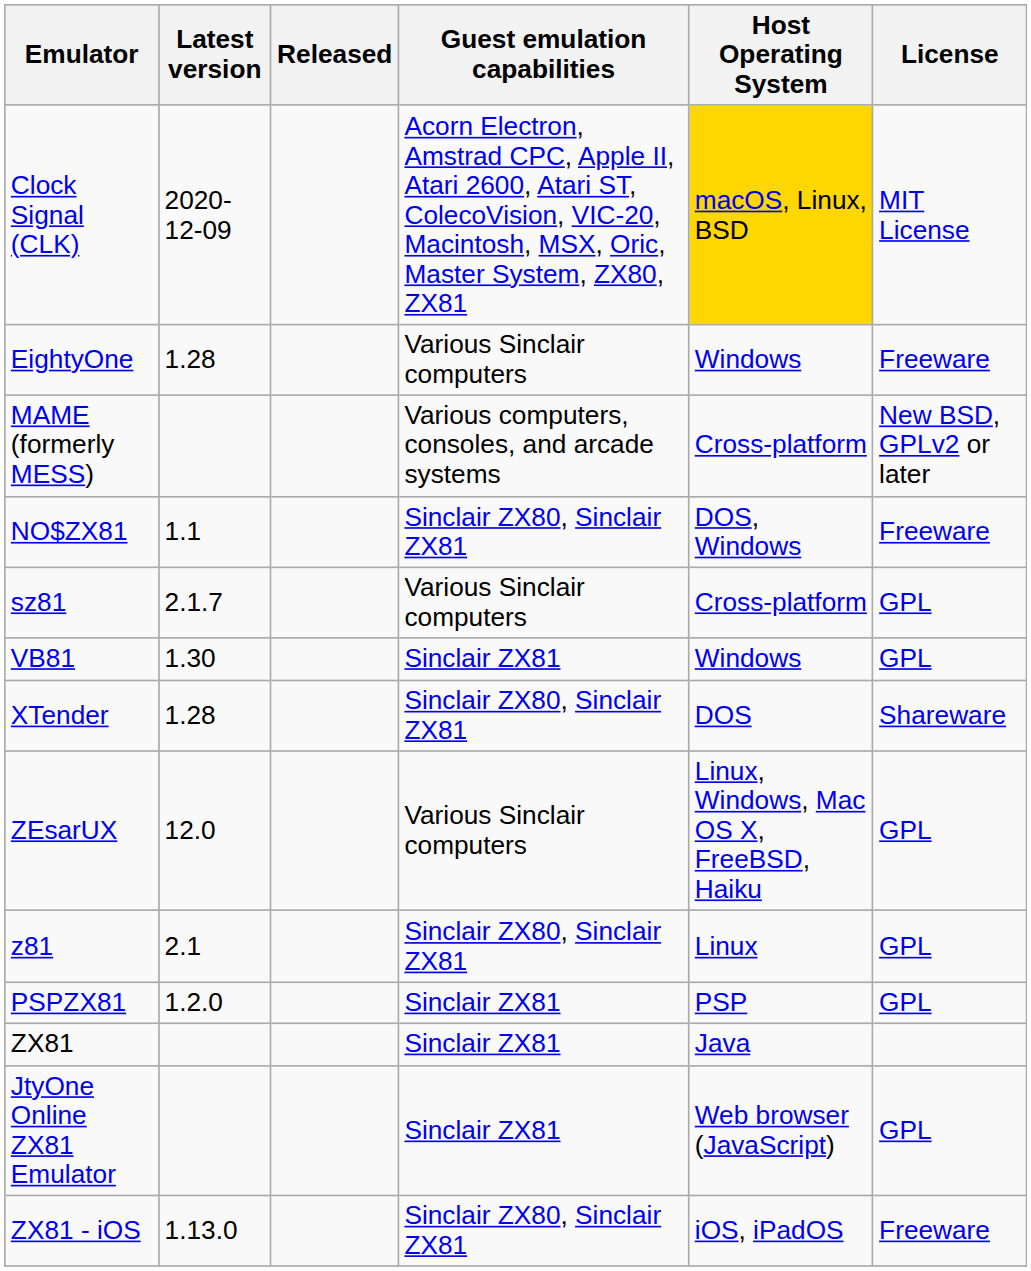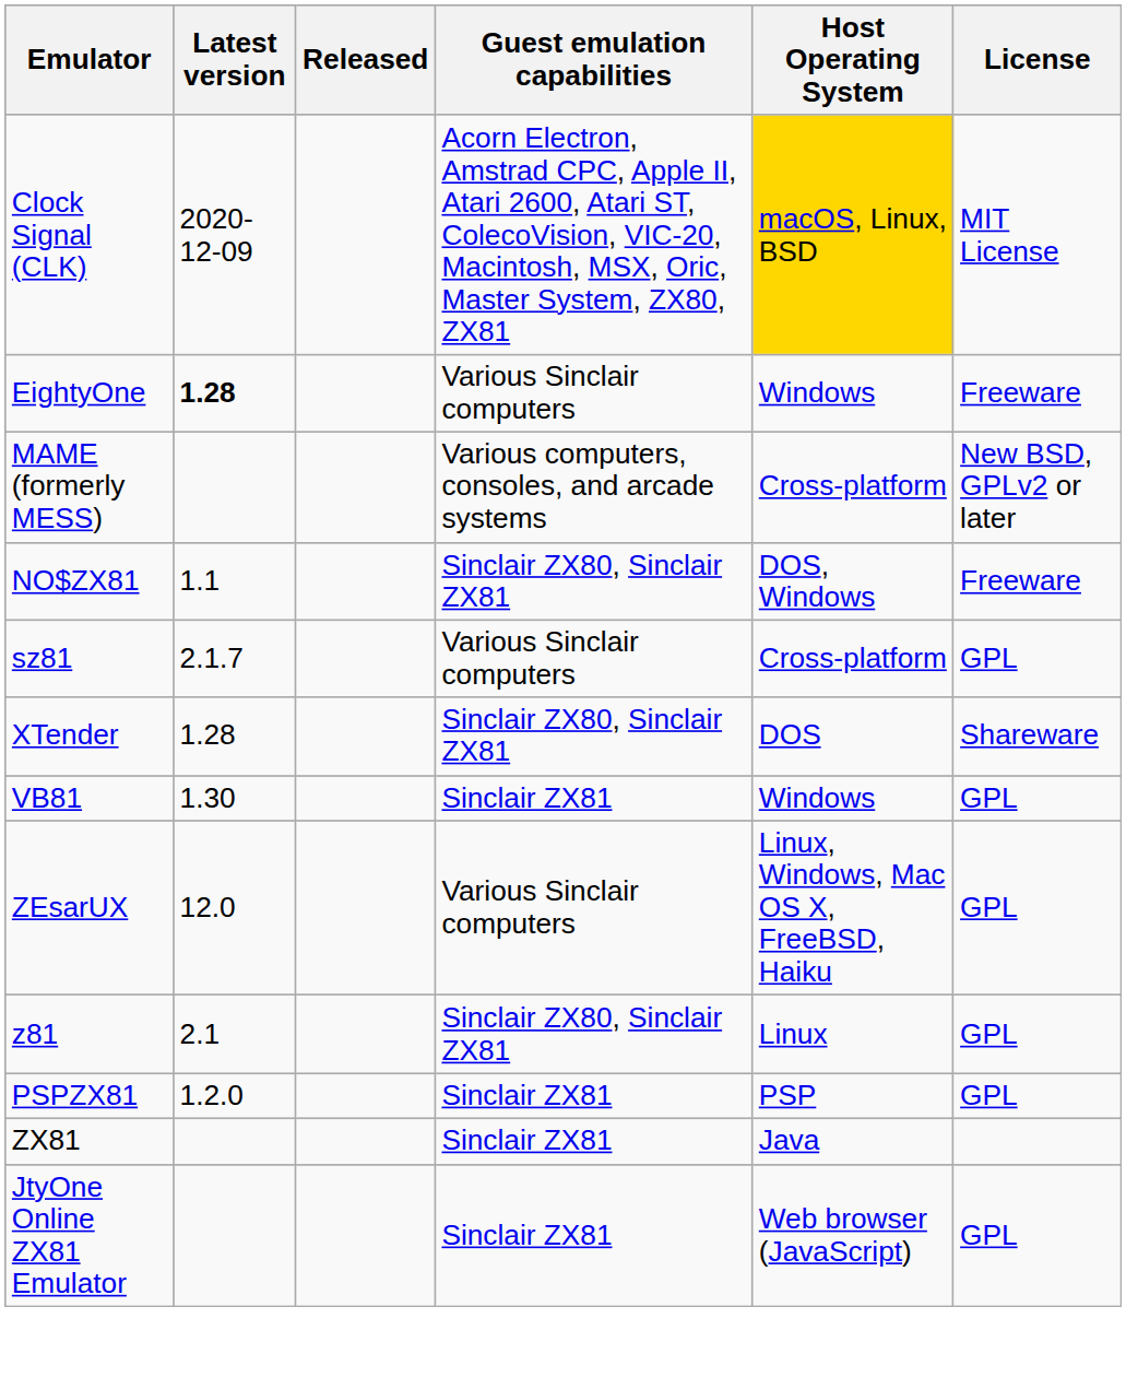EightyOne | Latest version: normal -> bold
rows swapped: VB81 <-> XTender
- row: ZX81 - iOS | 1.13.0 | Sinclair ZX80, Sinclair ZX81 | iOS, iPadOS | Freeware
